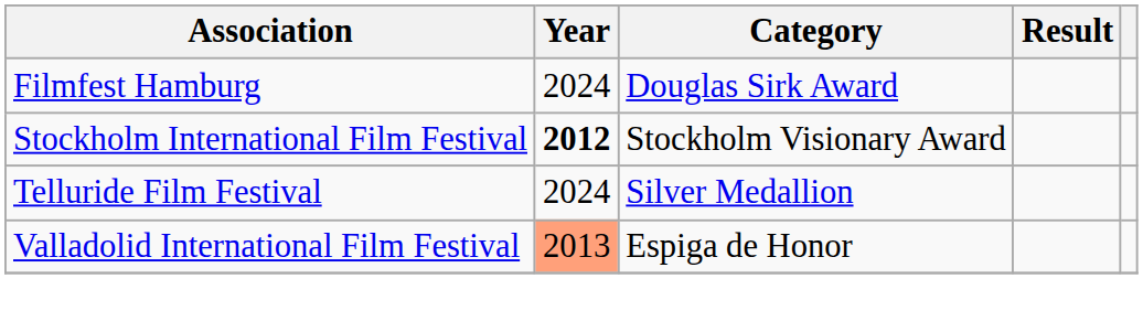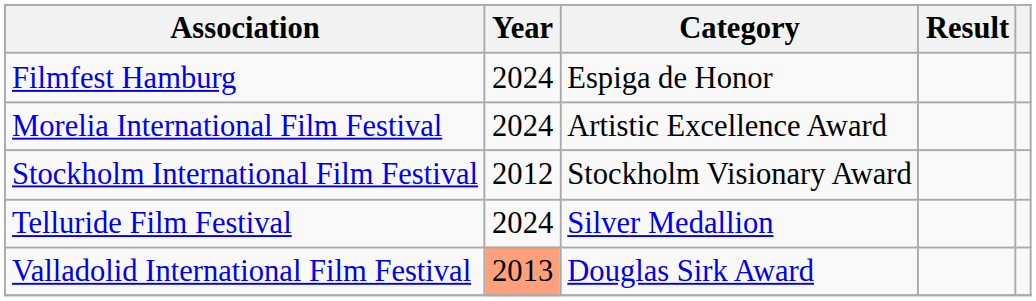Filmfest Hamburg | Category: Douglas Sirk Award -> Espiga de Honor
+ row: Morelia International Film Festival | 2024 | Artistic Excellence Award
Stockholm International Film Festival | Year: bold -> normal
Valladolid International Film Festival | Category: Espiga de Honor -> Douglas Sirk Award
